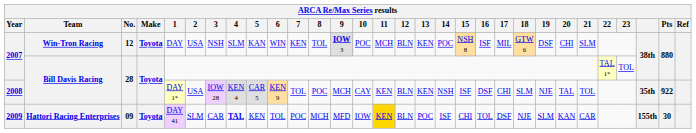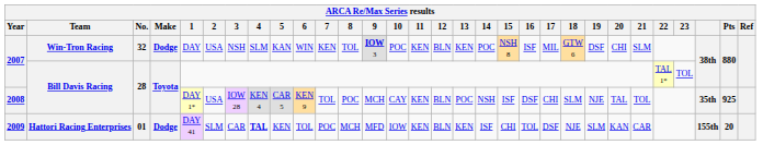2007 / Win-Tron Racing | No.: 12 -> 32
2007 / Win-Tron Racing | Make: Toyota -> Dodge
2007 / Win-Tron Racing | 11: MCH -> KEN
2008 | 13: KEN -> POC
2008 | Pts: 922 -> 925
2009 | No.: 09 -> 01
2009 | Make: Toyota -> Dodge
2009 | 11: gold background -> no background
2009 | 13: POC -> KEN
2009 | Pts: 30 -> 20
